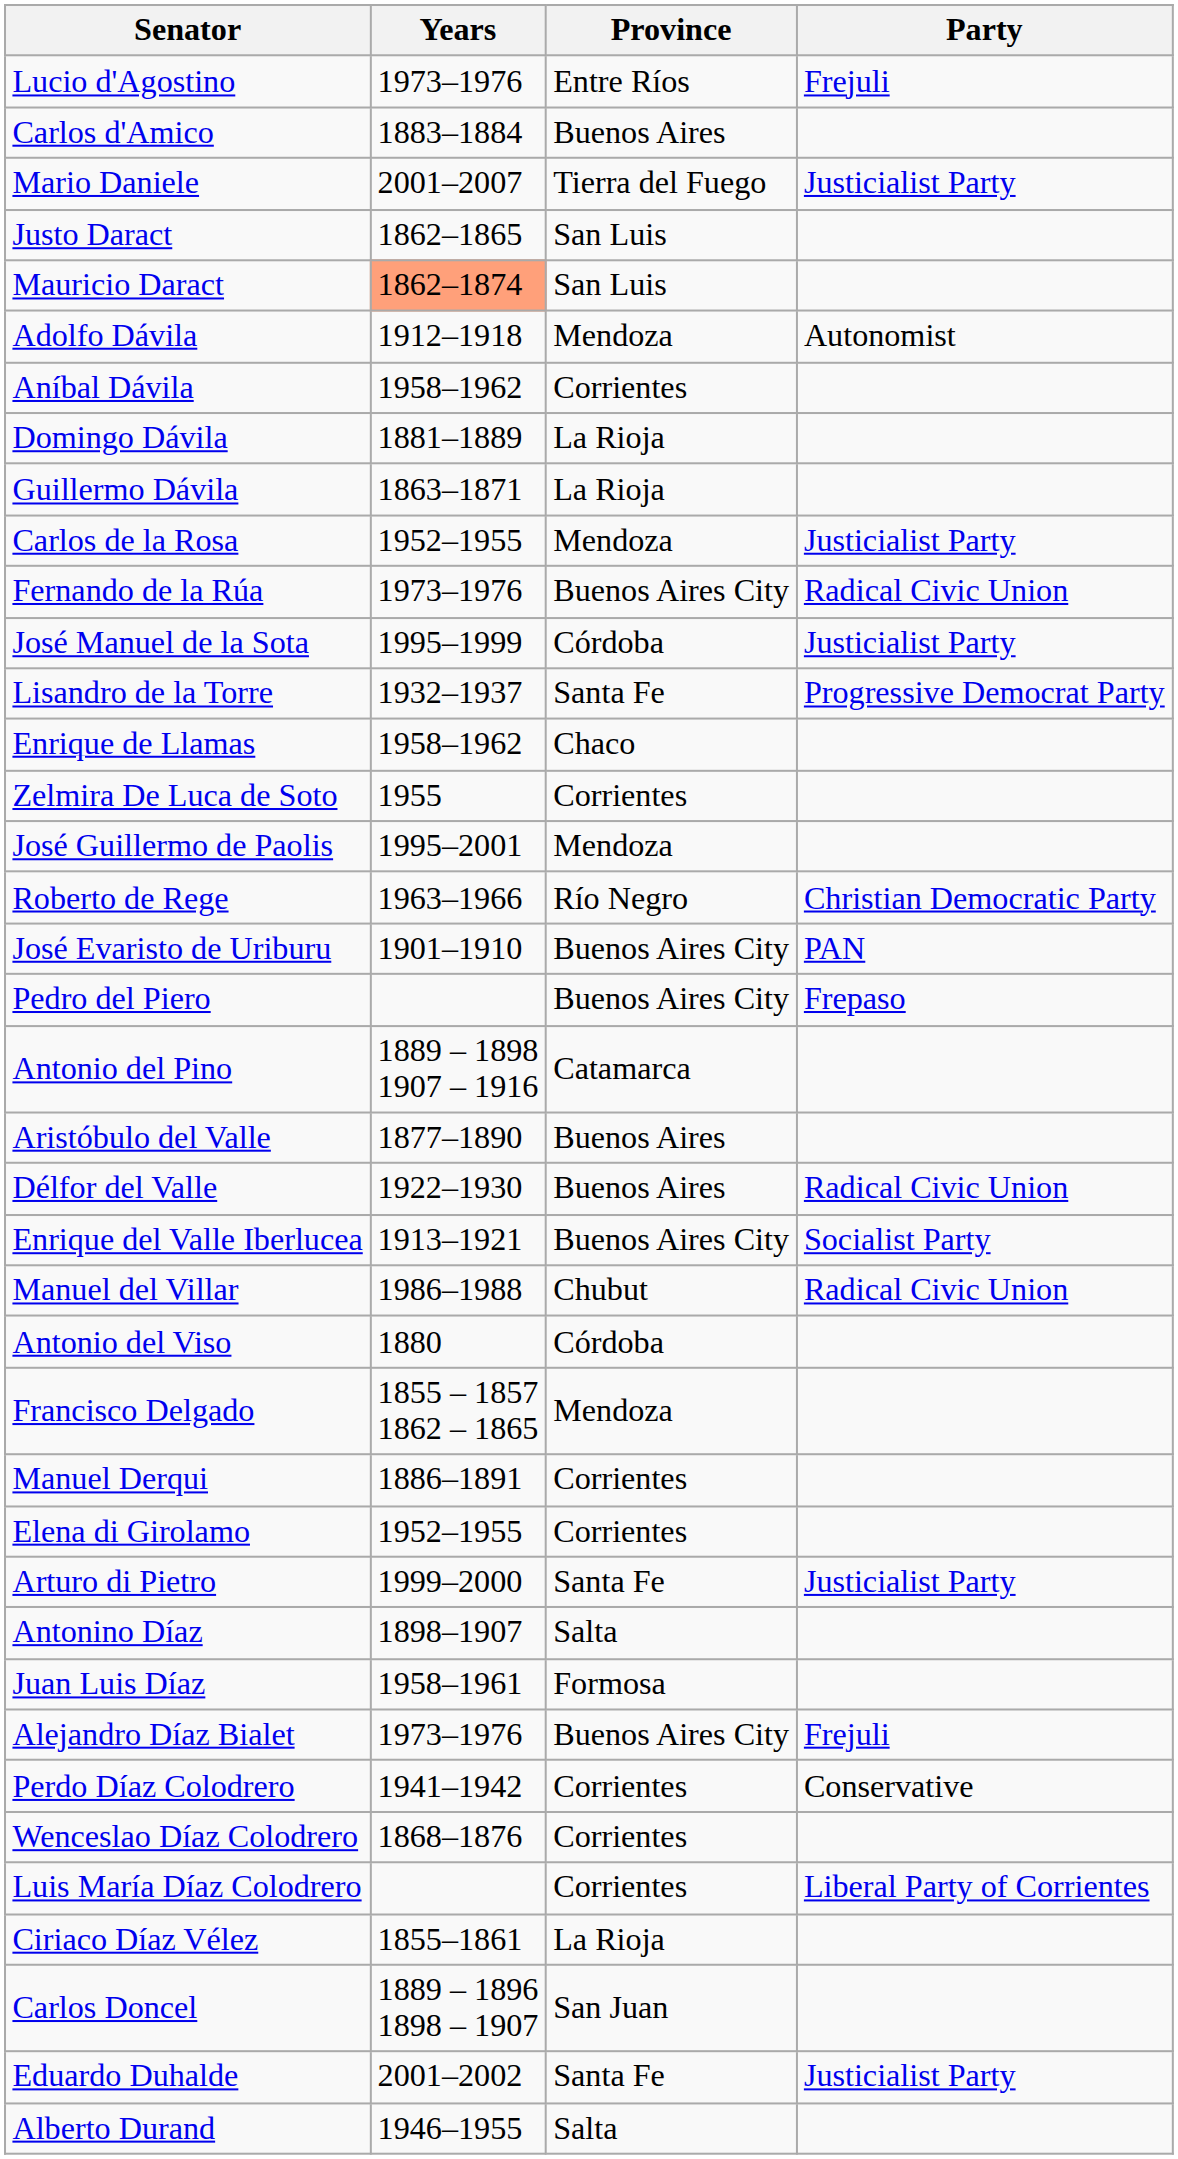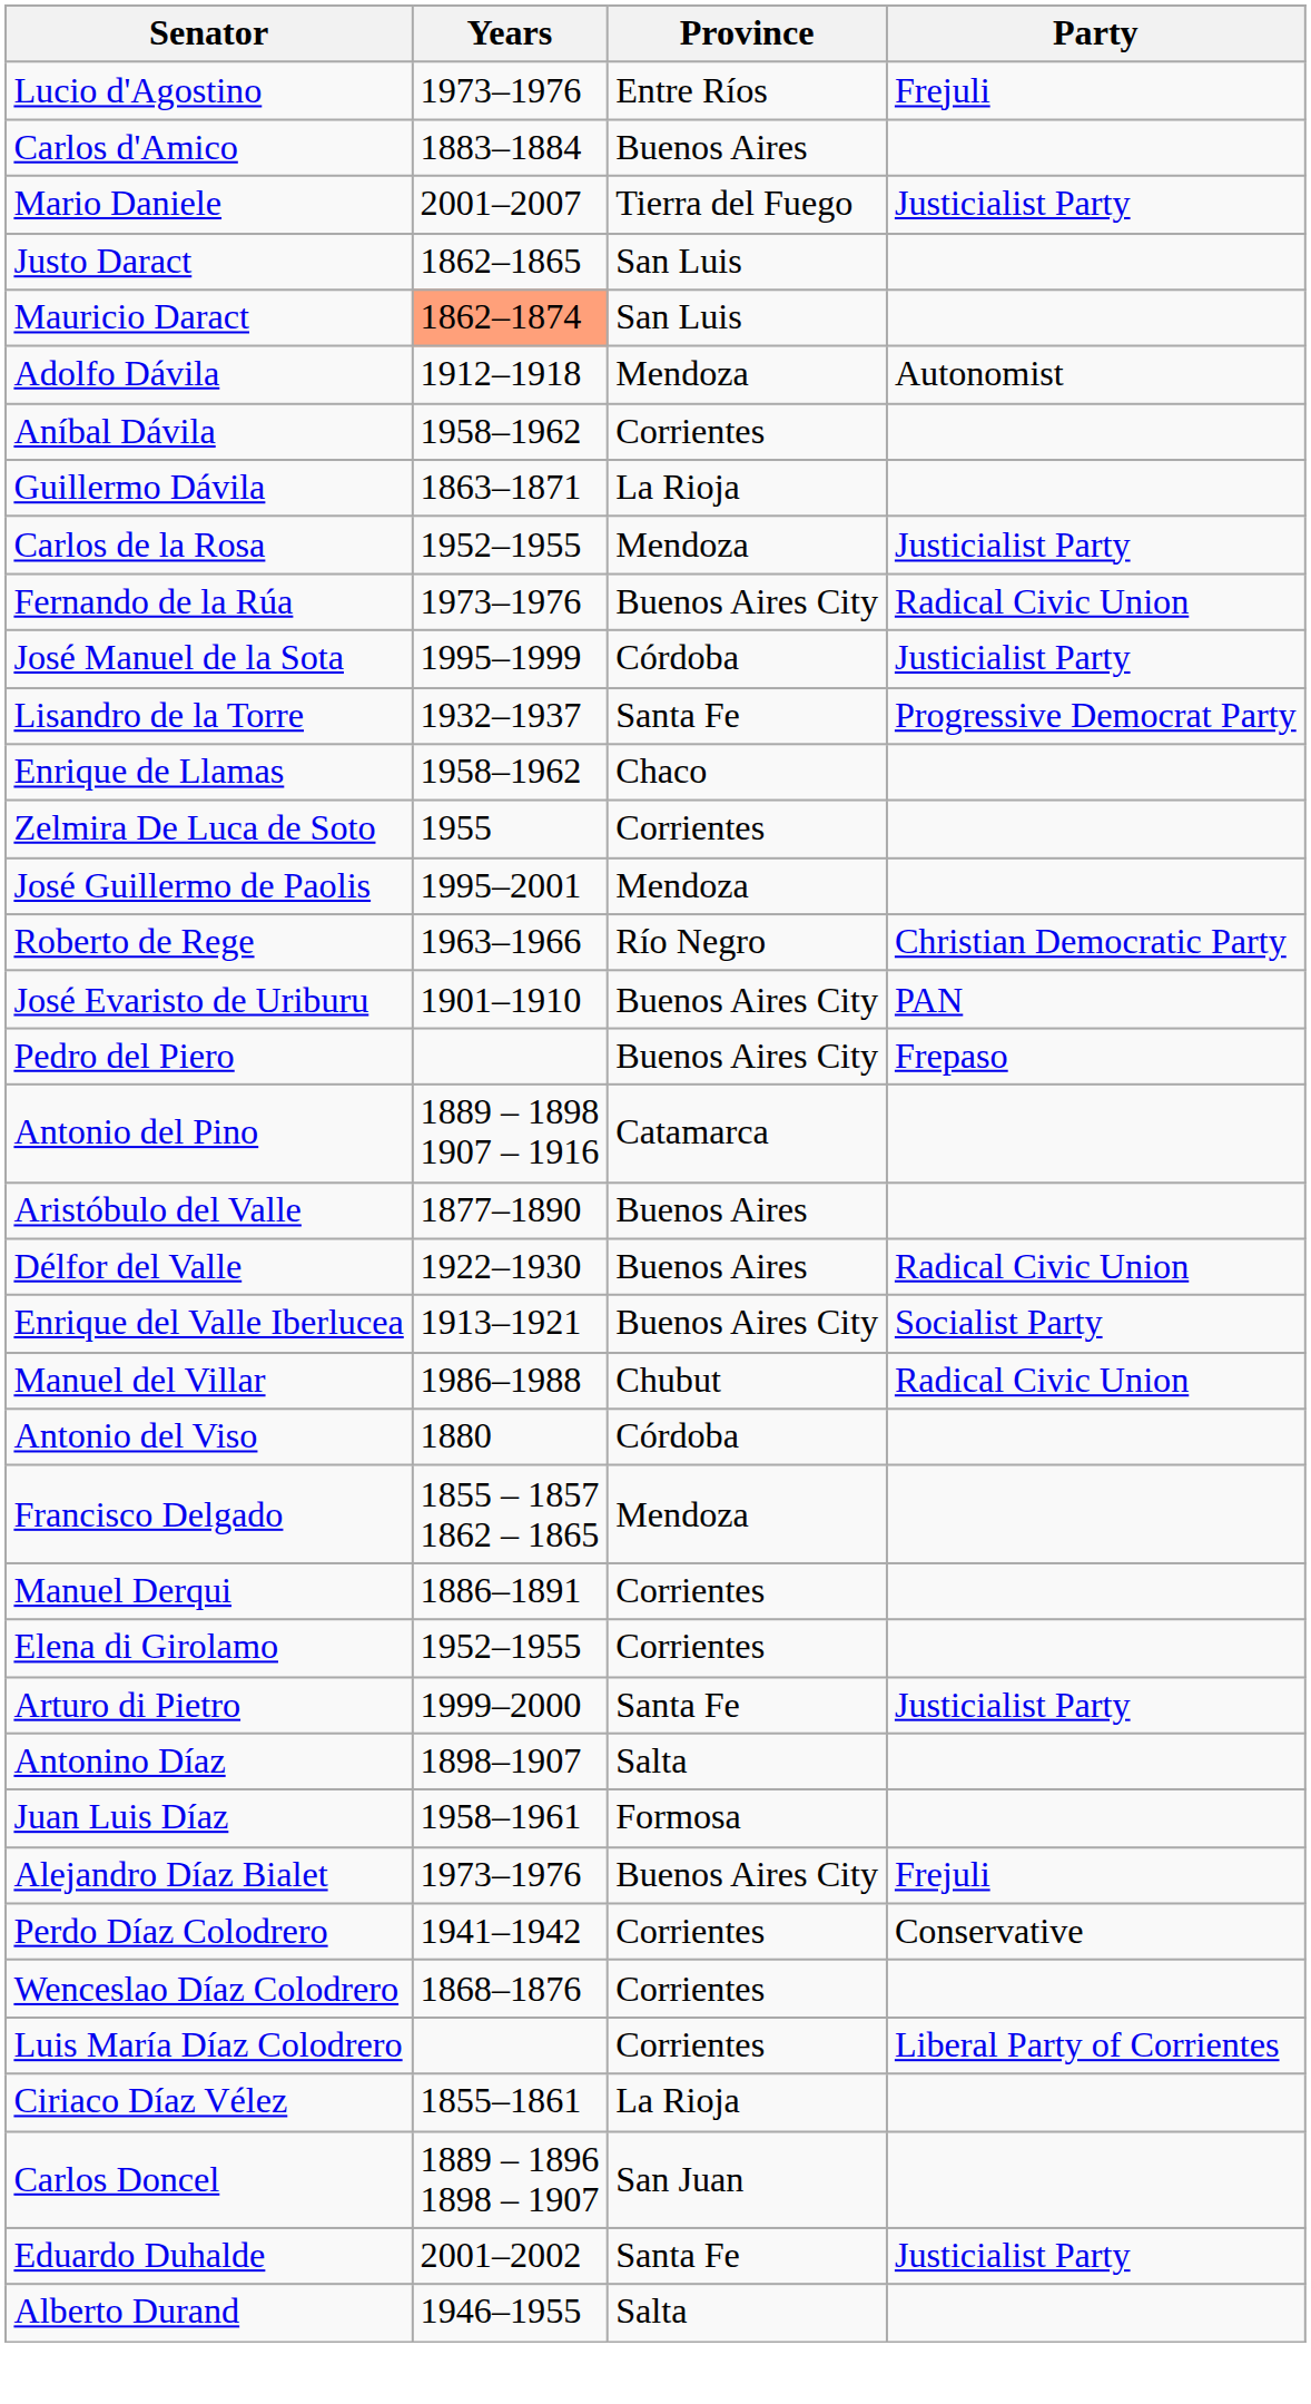- row: Domingo Dávila | 1881–1889 | La Rioja
